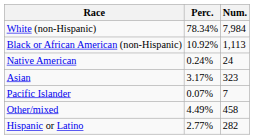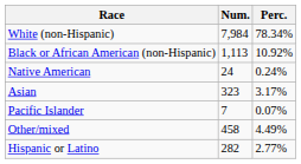columns swapped: Num. <-> Perc.
